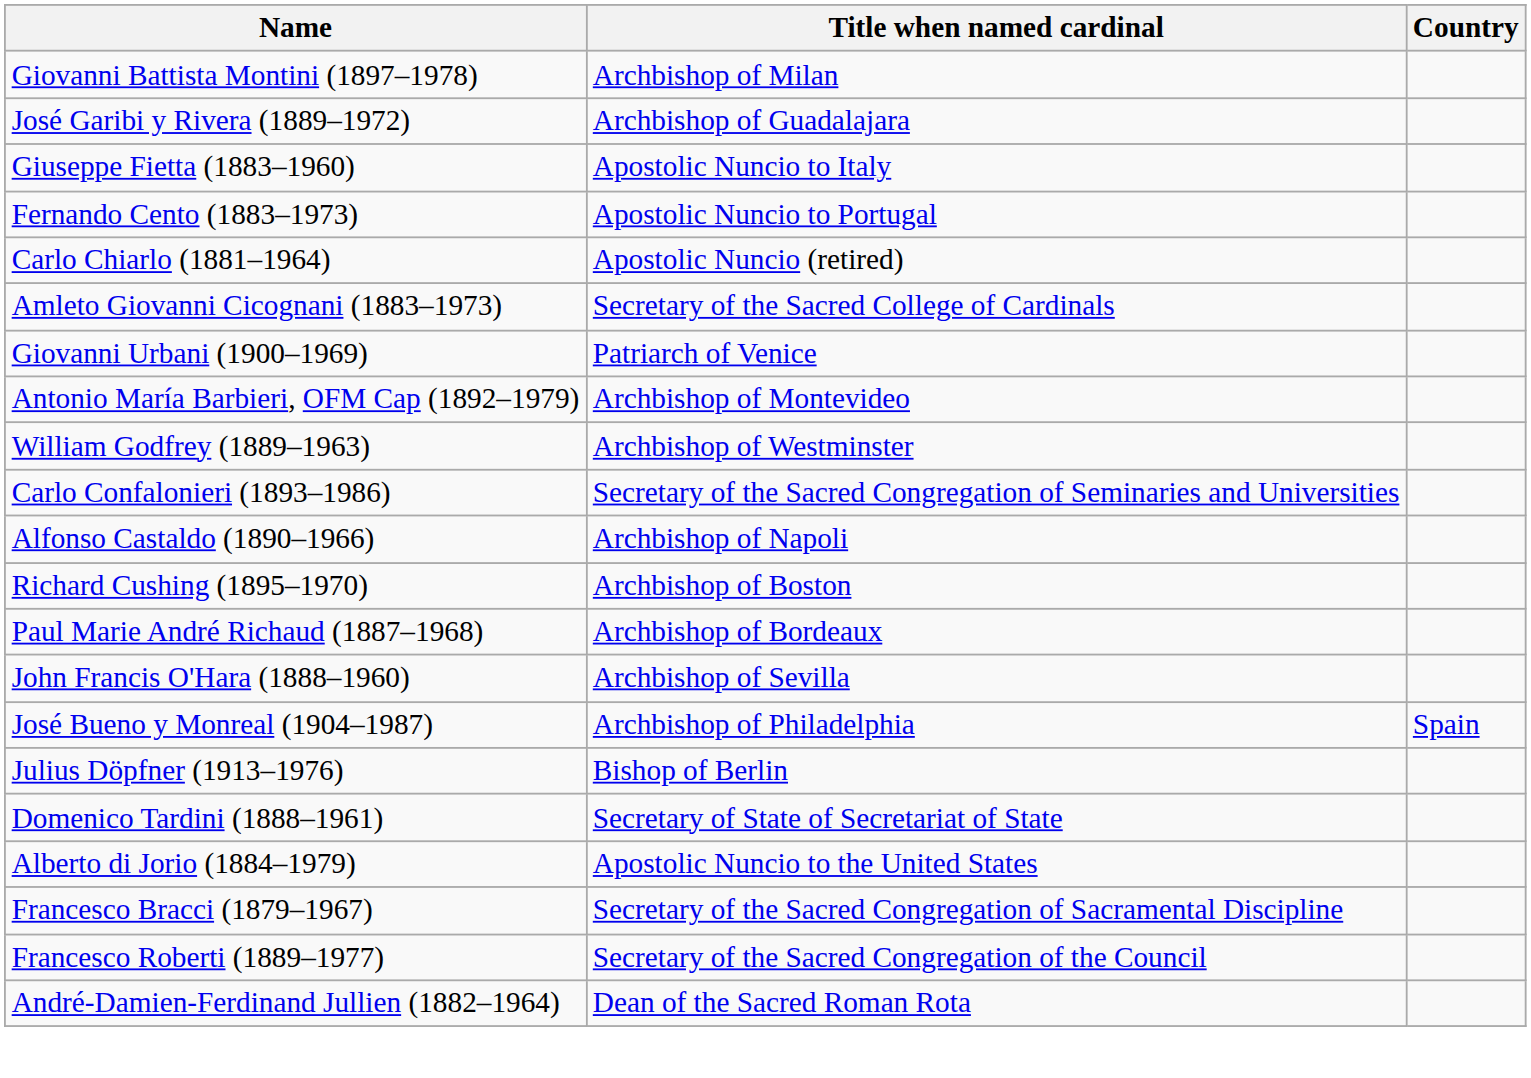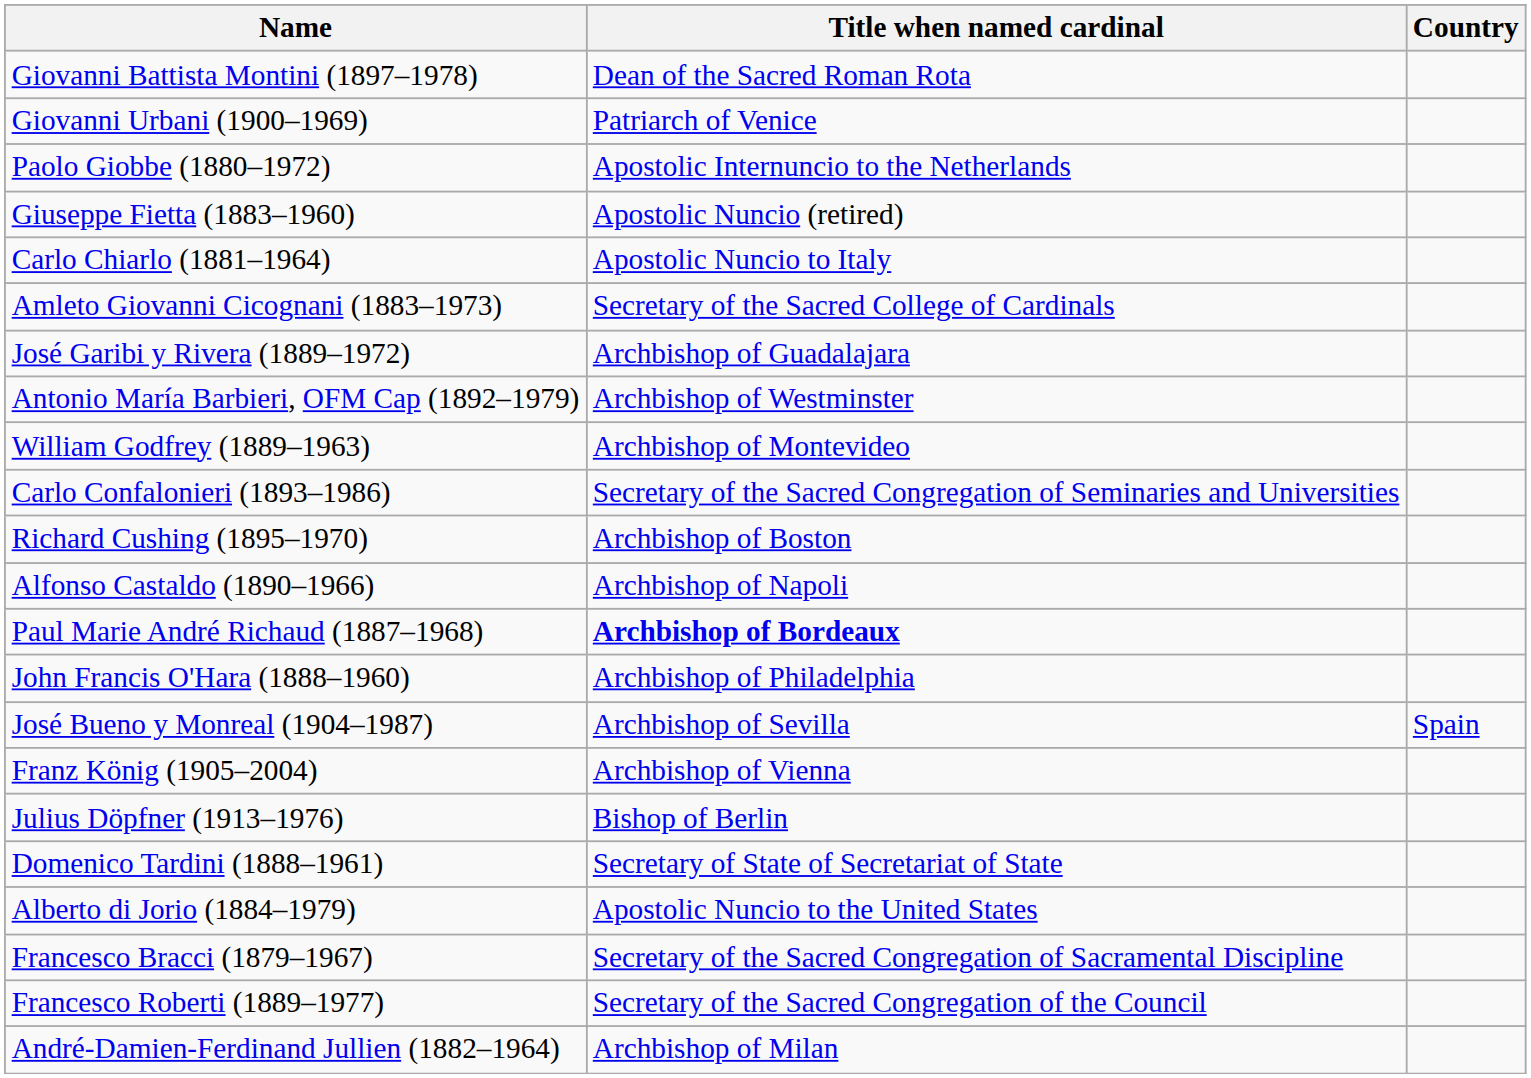Giovanni Battista Montini (1897–1978) | Title when named cardinal: Archbishop of Milan -> Dean of the Sacred Roman Rota
rows swapped: Giovanni Urbani (1900–1969) <-> José Garibi y Rivera (1889–1972)
+ row: Paolo Giobbe (1880–1972) | Apostolic Internuncio to the Netherlands
Giuseppe Fietta (1883–1960) | Title when named cardinal: Apostolic Nuncio to Italy -> Apostolic Nuncio (retired)
- row: Fernando Cento (1883–1973) | Apostolic Nuncio to Portugal
Carlo Chiarlo (1881–1964) | Title when named cardinal: Apostolic Nuncio (retired) -> Apostolic Nuncio to Italy
Antonio María Barbieri, OFM Cap (1892–1979) | Title when named cardinal: Archbishop of Montevideo -> Archbishop of Westminster
William Godfrey (1889–1963) | Title when named cardinal: Archbishop of Westminster -> Archbishop of Montevideo
rows swapped: Richard Cushing (1895–1970) <-> Alfonso Castaldo (1890–1966)
Paul Marie André Richaud (1887–1968) | Title when named cardinal: normal -> bold
John Francis O'Hara (1888–1960) | Title when named cardinal: Archbishop of Sevilla -> Archbishop of Philadelphia
José Bueno y Monreal (1904–1987) | Title when named cardinal: Archbishop of Philadelphia -> Archbishop of Sevilla
+ row: Franz König (1905–2004) | Archbishop of Vienna
André-Damien-Ferdinand Jullien (1882–1964) | Title when named cardinal: Dean of the Sacred Roman Rota -> Archbishop of Milan
